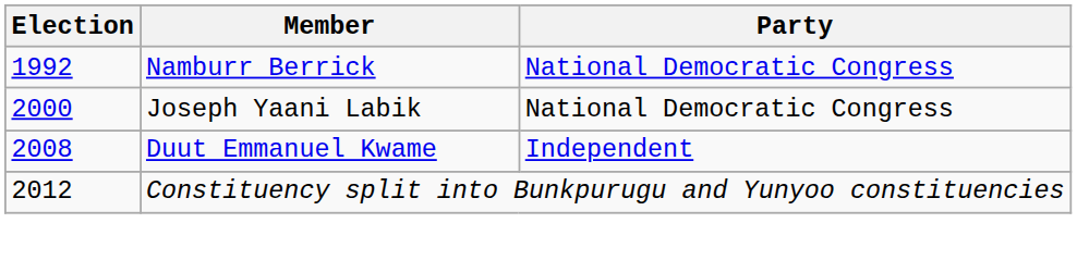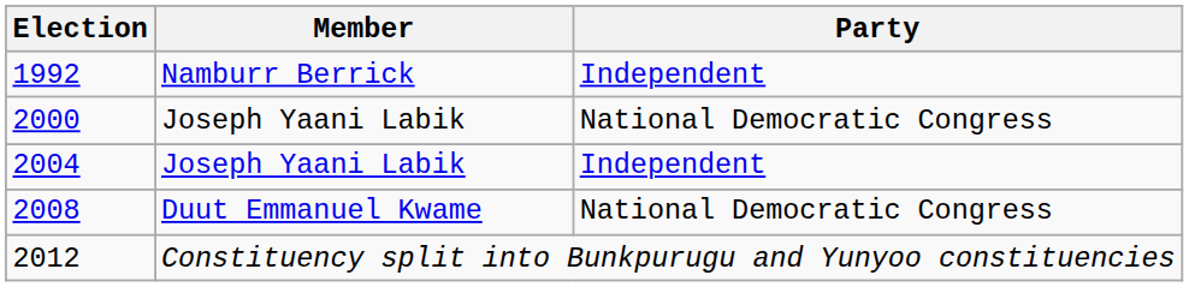1992 | Party: National Democratic Congress -> Independent
+ row: 2004 | Joseph Yaani Labik | Independent
2008 | Party: Independent -> National Democratic Congress
